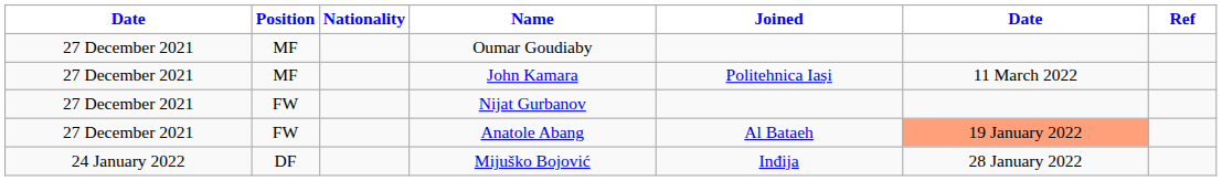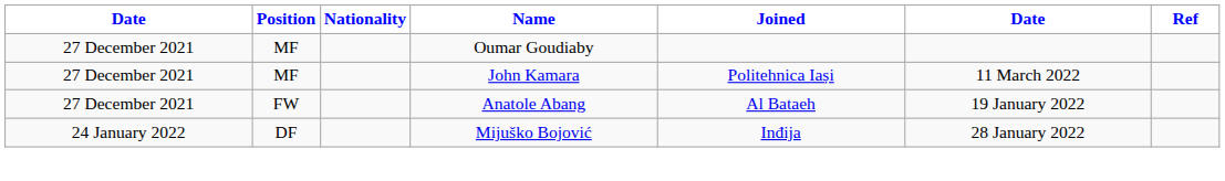- row: 27 December 2021 | FW | Nijat Gurbanov
Anatole Abang | column 6: lightsalmon background -> no background
